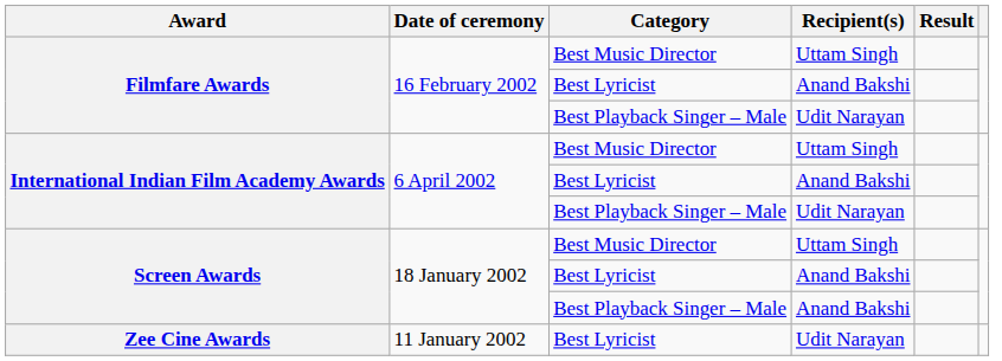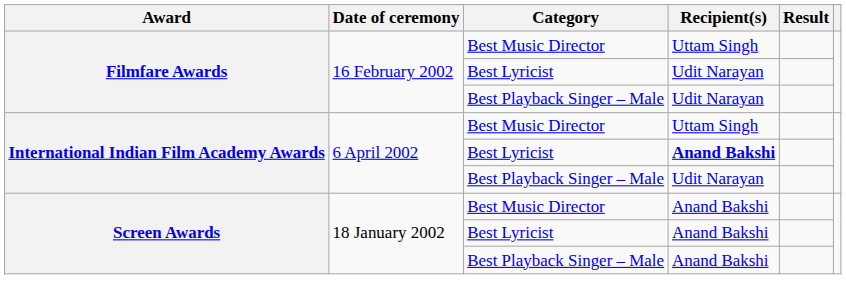Filmfare Awards / Best Lyricist | Recipient(s): Anand Bakshi -> Udit Narayan
International Indian Film Academy Awards / Best Lyricist | Recipient(s): normal -> bold
Screen Awards / Best Music Director | Recipient(s): Uttam Singh -> Anand Bakshi
- row: Zee Cine Awards | 11 January 2002 | Best Lyricist | Udit Narayan
